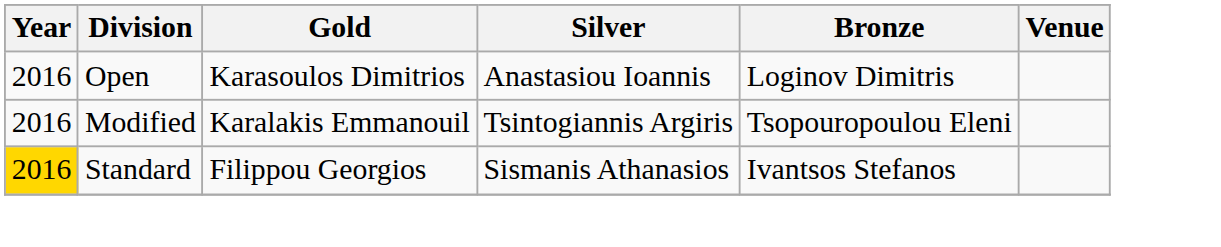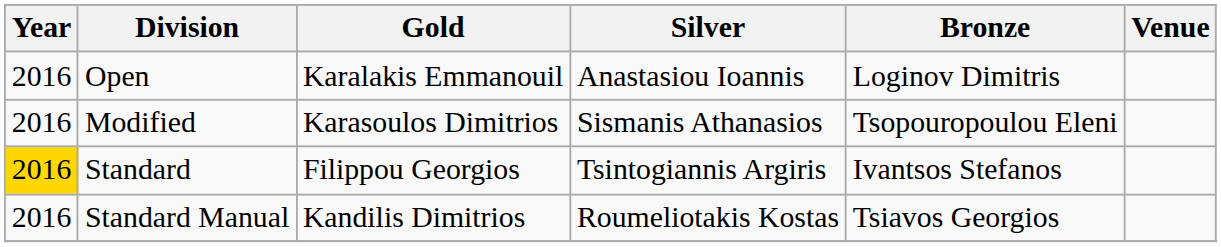Open | Gold: Karasoulos Dimitrios -> Karalakis Emmanouil
Modified | Gold: Karalakis Emmanouil -> Karasoulos Dimitrios
Modified | Silver: Tsintogiannis Argiris -> Sismanis Athanasios
Standard | Silver: Sismanis Athanasios -> Tsintogiannis Argiris
+ row: 2016 | Standard Manual | Kandilis Dimitrios | Roumeliotakis Kostas | Tsiavos Georgios
